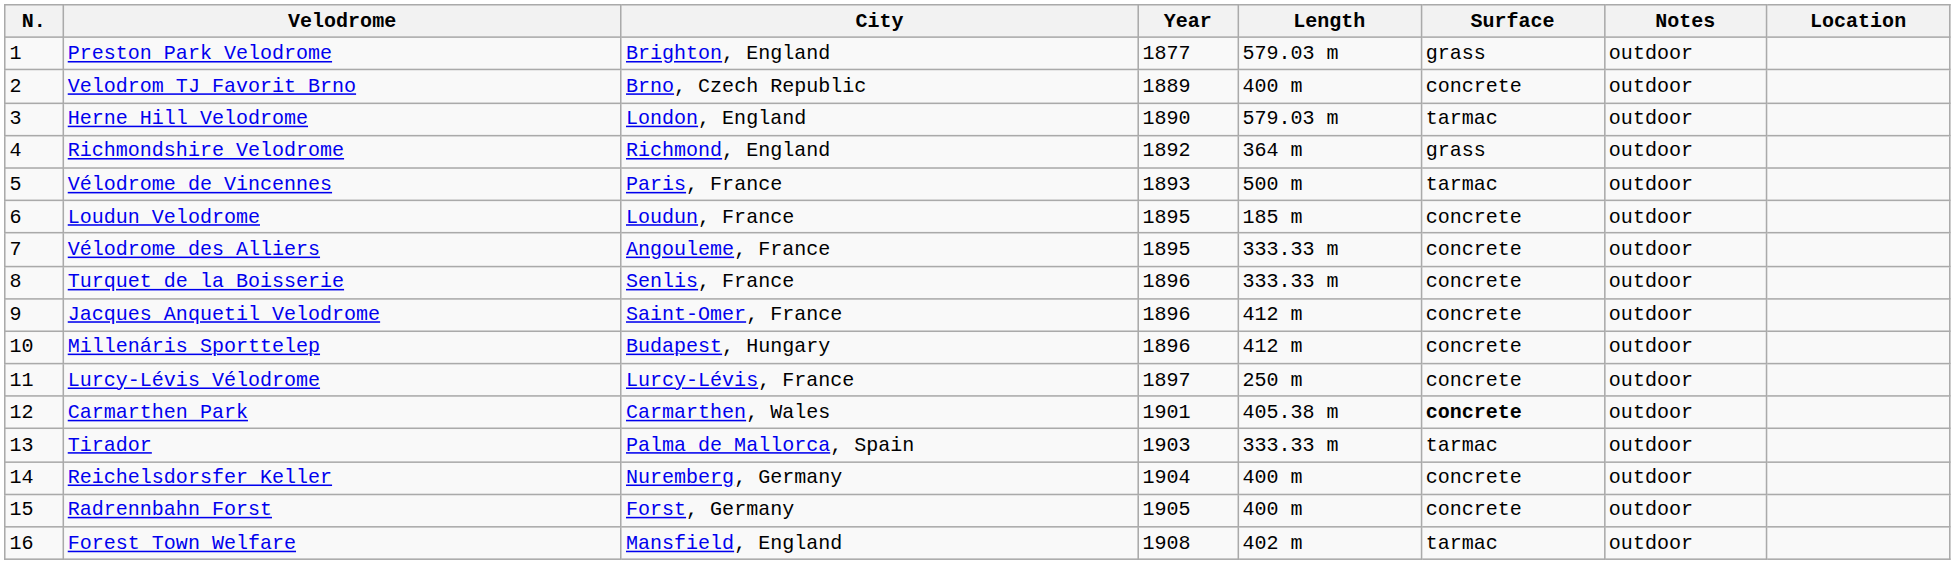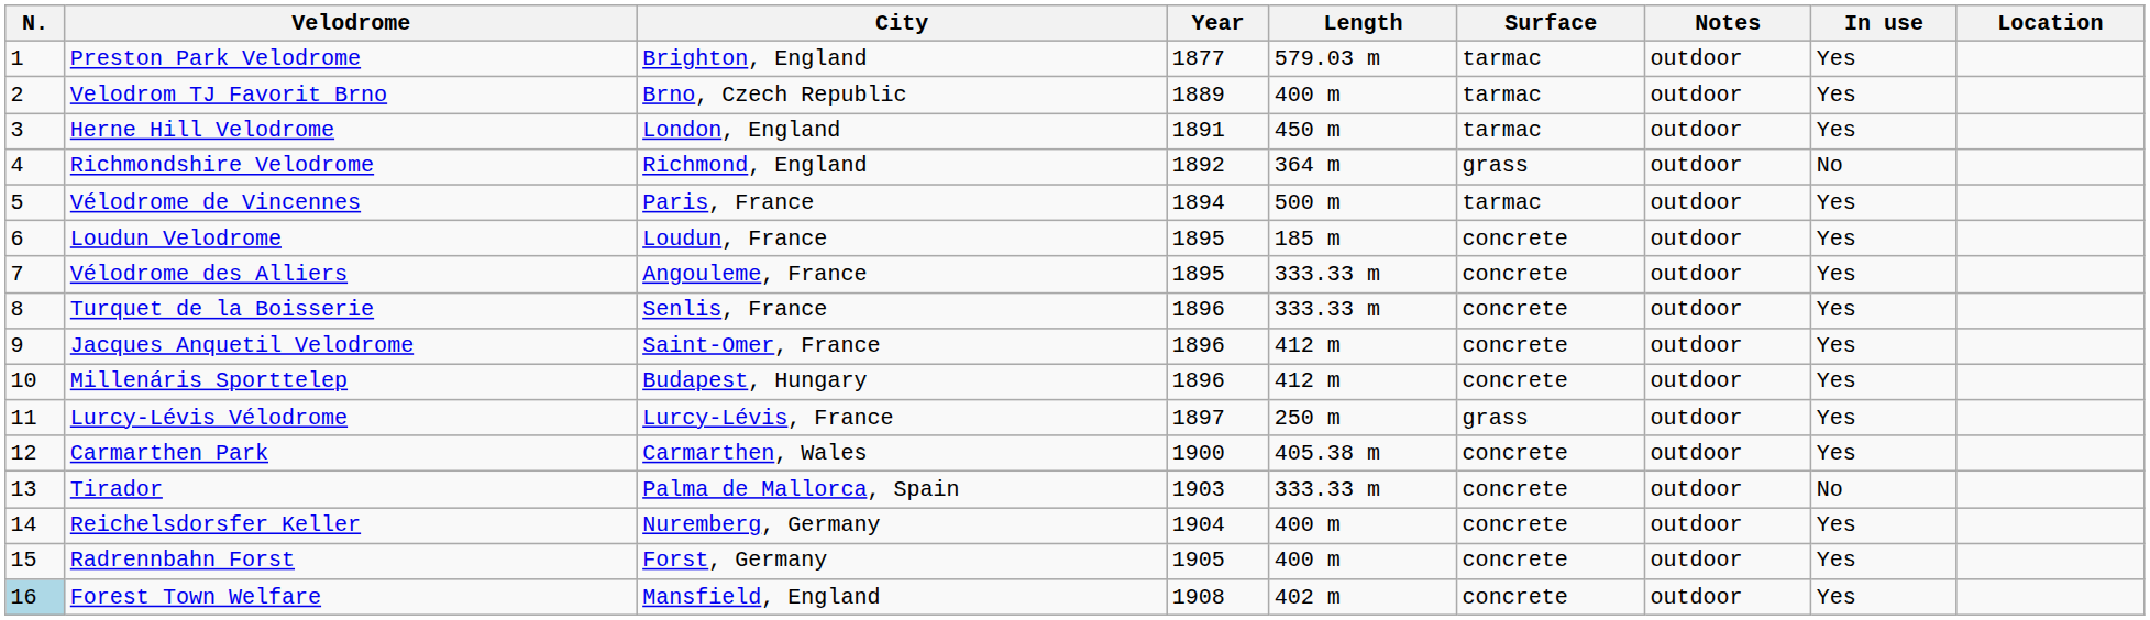+ column: In use | Yes | Yes | Yes | No | Yes | Yes | Yes | Yes | Yes | Yes | Yes | Yes | No | Yes | Yes | Yes
Preston Park Velodrome | Surface: grass -> tarmac
Velodrom TJ Favorit Brno | Surface: concrete -> tarmac
Herne Hill Velodrome | Year: 1890 -> 1891
Herne Hill Velodrome | Length: 579.03 m -> 450 m
Vélodrome de Vincennes | Year: 1893 -> 1894
Lurcy-Lévis Vélodrome | Surface: concrete -> grass
Carmarthen Park | Year: 1901 -> 1900
Carmarthen Park | Surface: bold -> normal
Tirador | Surface: tarmac -> concrete
Forest Town Welfare | N.: no background -> lightblue background
Forest Town Welfare | Surface: tarmac -> concrete
